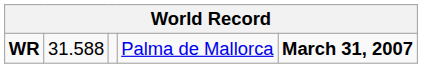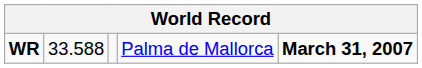WR | column 2: 31.588 -> 33.588
